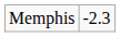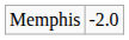Memphis | column 2: -2.3 -> -2.0
